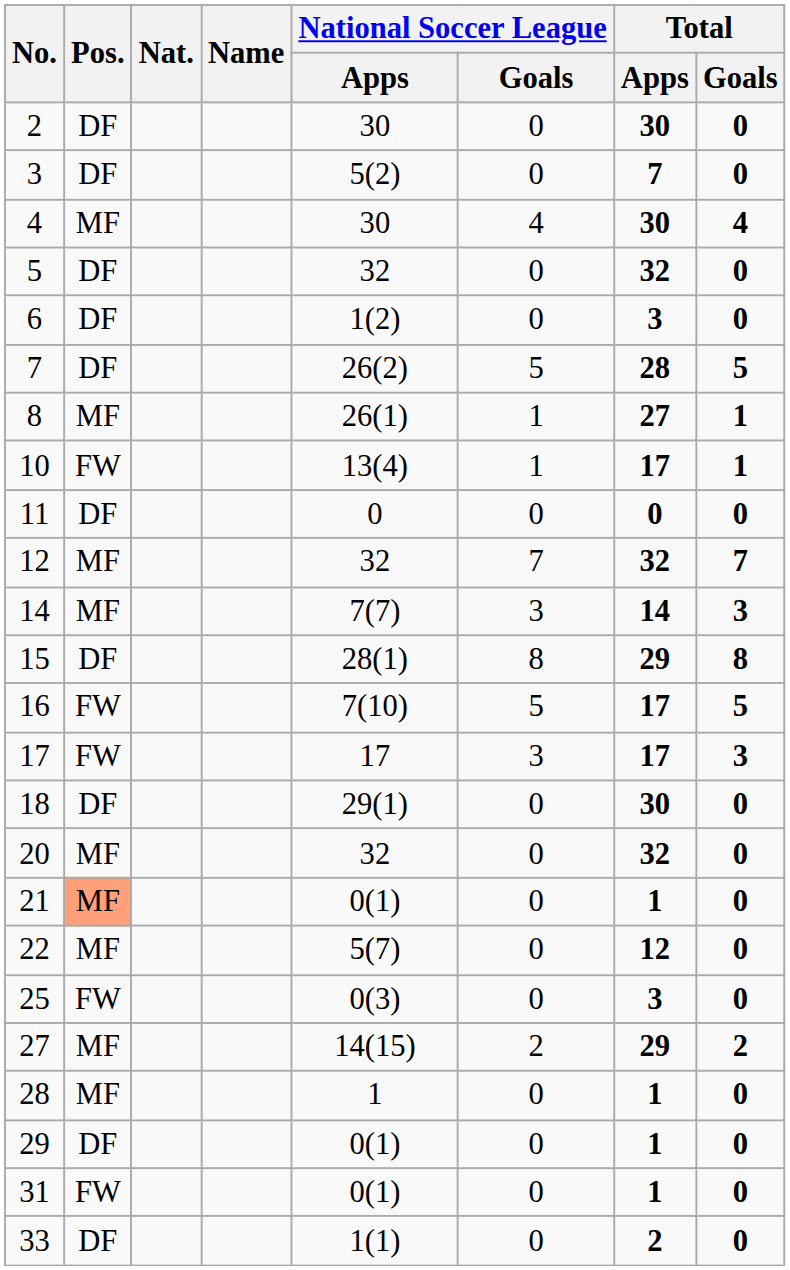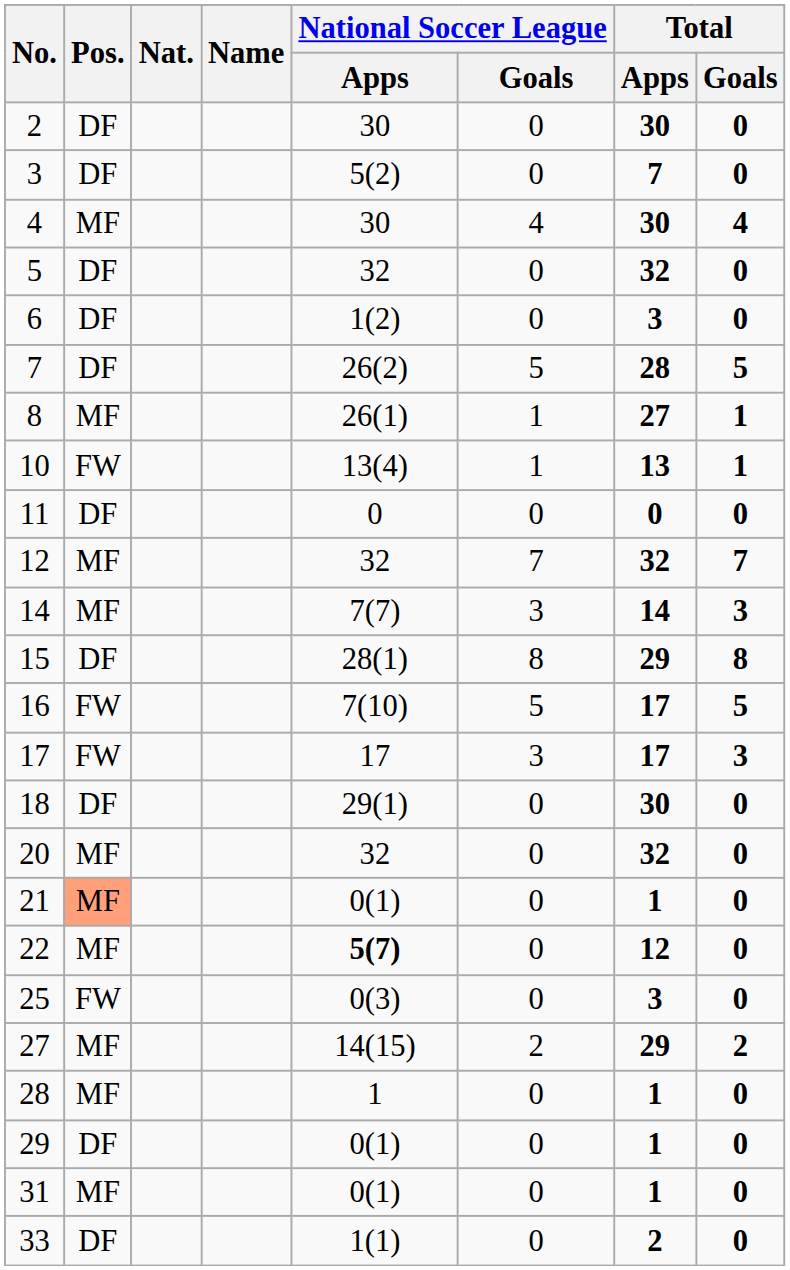10 | Total / Apps: 17 -> 13
22 | National Soccer League / Apps: normal -> bold
31 | Pos.: FW -> MF
